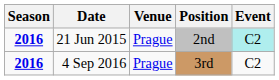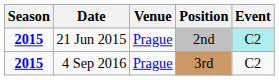21 Jun 2015 | Season: 2016 -> 2015
4 Sep 2016 | Season: 2016 -> 2015
